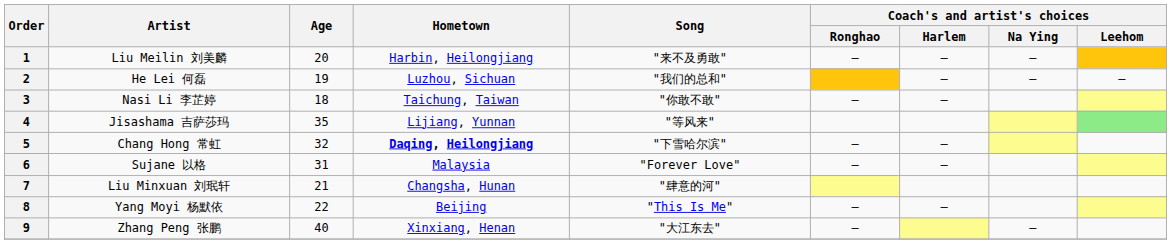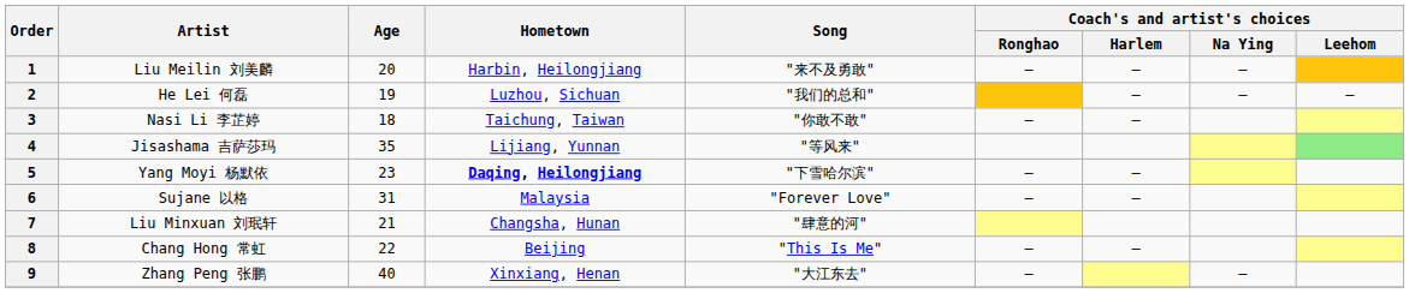5 | Artist: Chang Hong 常虹 -> Yang Moyi 杨默依
5 | Age: 32 -> 23
8 | Artist: Yang Moyi 杨默依 -> Chang Hong 常虹
